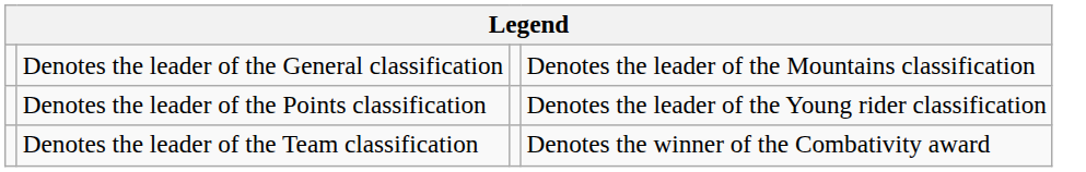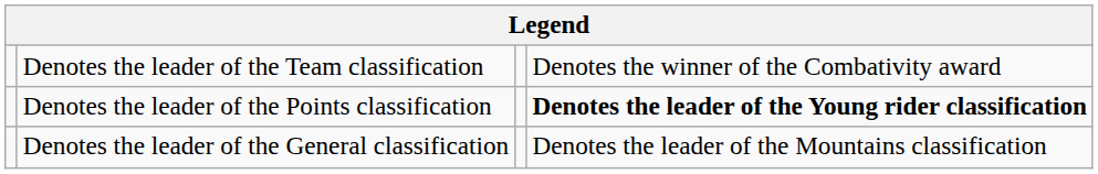rows swapped: Denotes the leader of the General classification <-> Denotes the leader of the Team classification
Denotes the leader of the Points classification | column 4: normal -> bold
